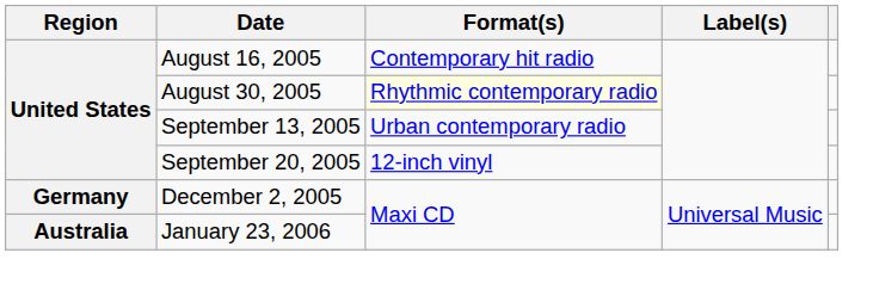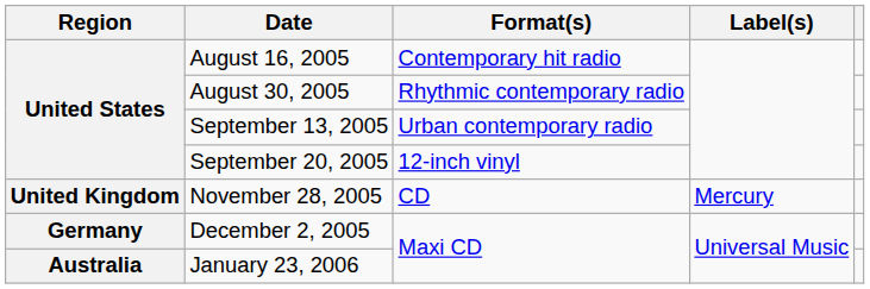August 30, 2005 | Format(s): lightyellow background -> no background
+ row: United Kingdom | November 28, 2005 | CD | Mercury
